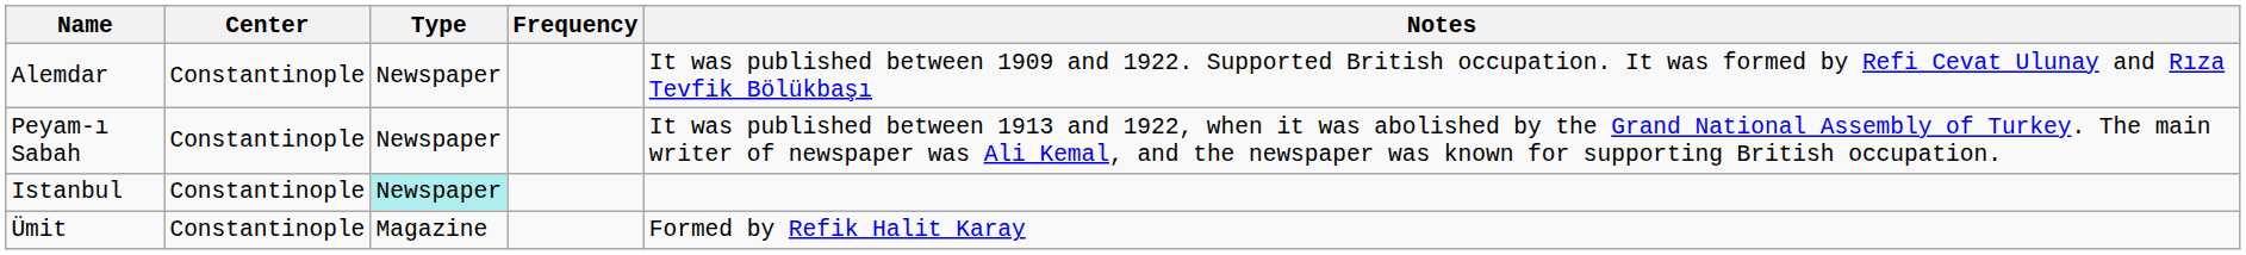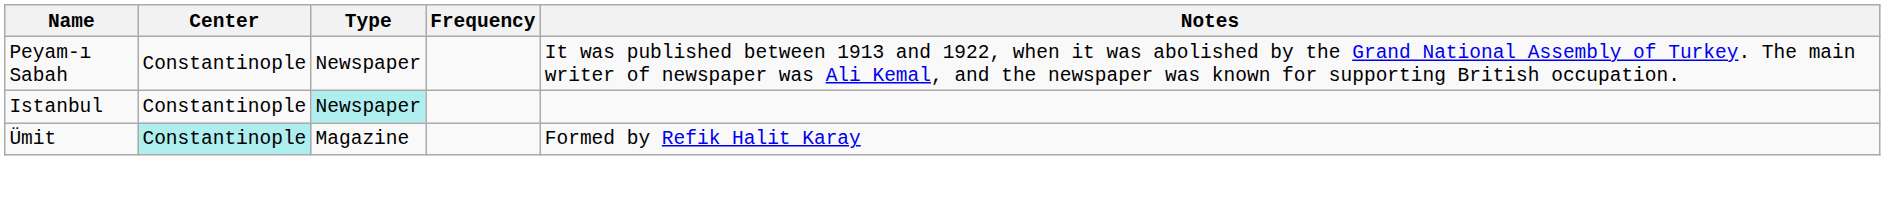- row: Alemdar | Constantinople | Newspaper | It was published between 1909 and 1922. Supported British occupation. It was formed by Refi Cevat Ulunay and Rıza Tevfik Bölükbaşı
Ümit | Center: no background -> paleturquoise background
